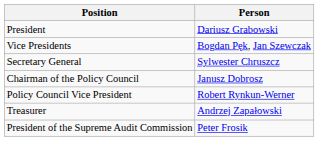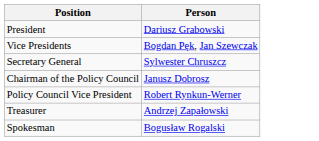- row: President of the Supreme Audit Commission | Peter Frosik
+ row: Spokesman | Bogusław Rogalski
